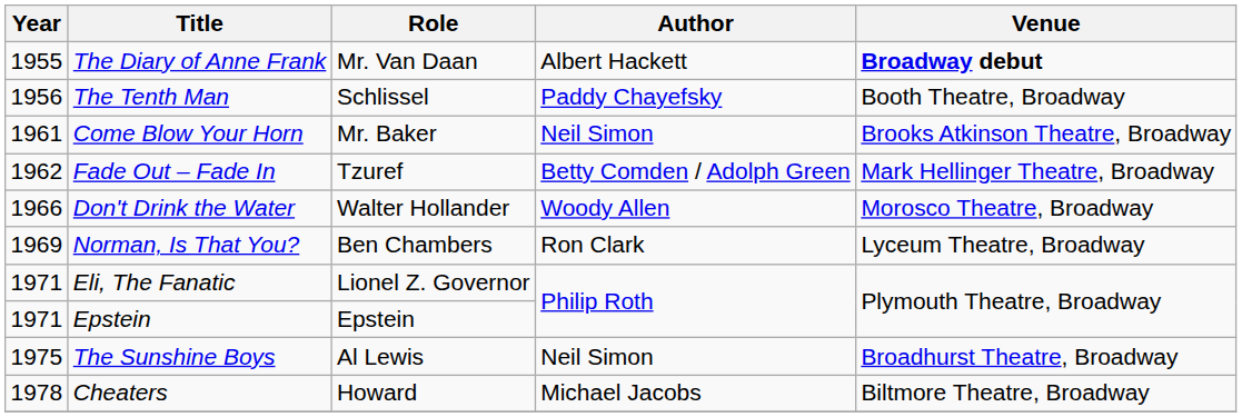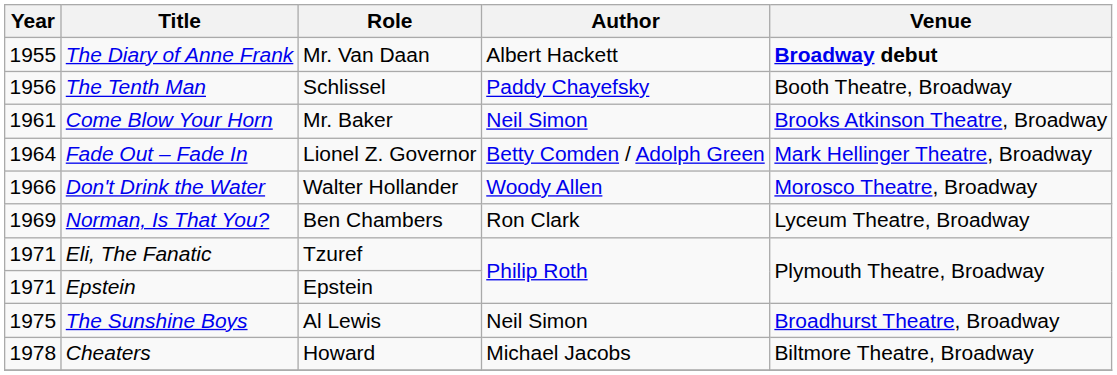Fade Out – Fade In | Year: 1962 -> 1964
Fade Out – Fade In | Role: Tzuref -> Lionel Z. Governor
Eli, The Fanatic | Role: Lionel Z. Governor -> Tzuref
